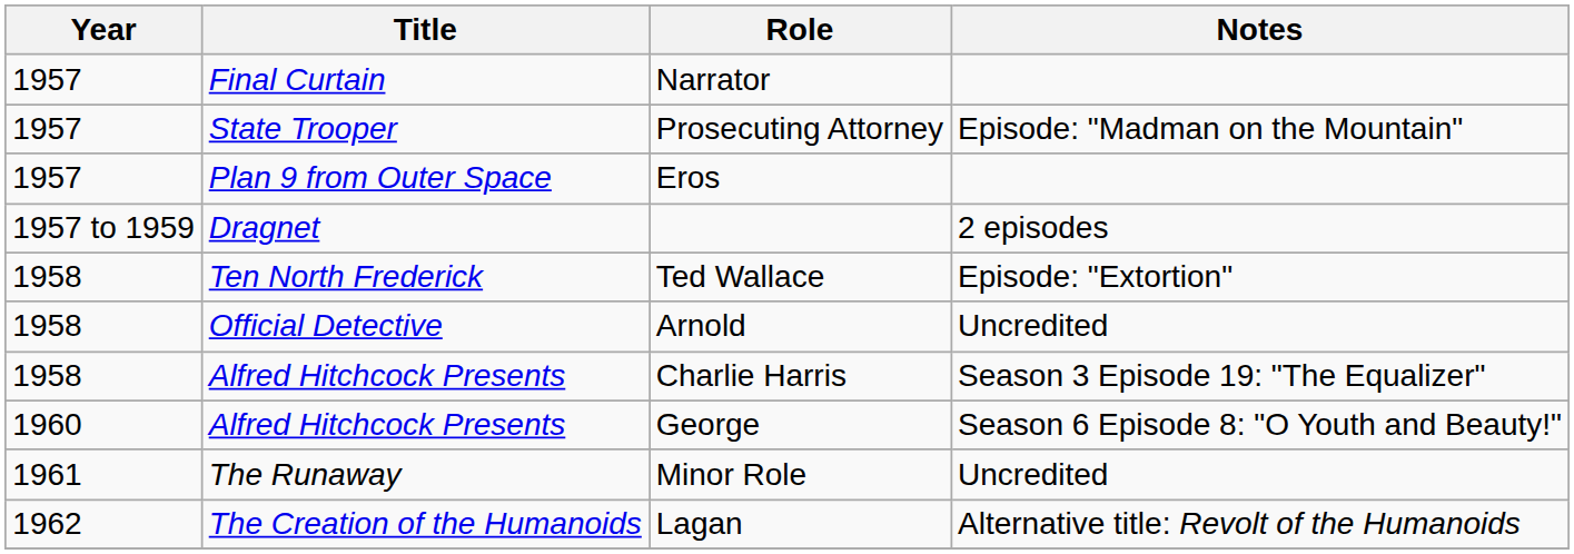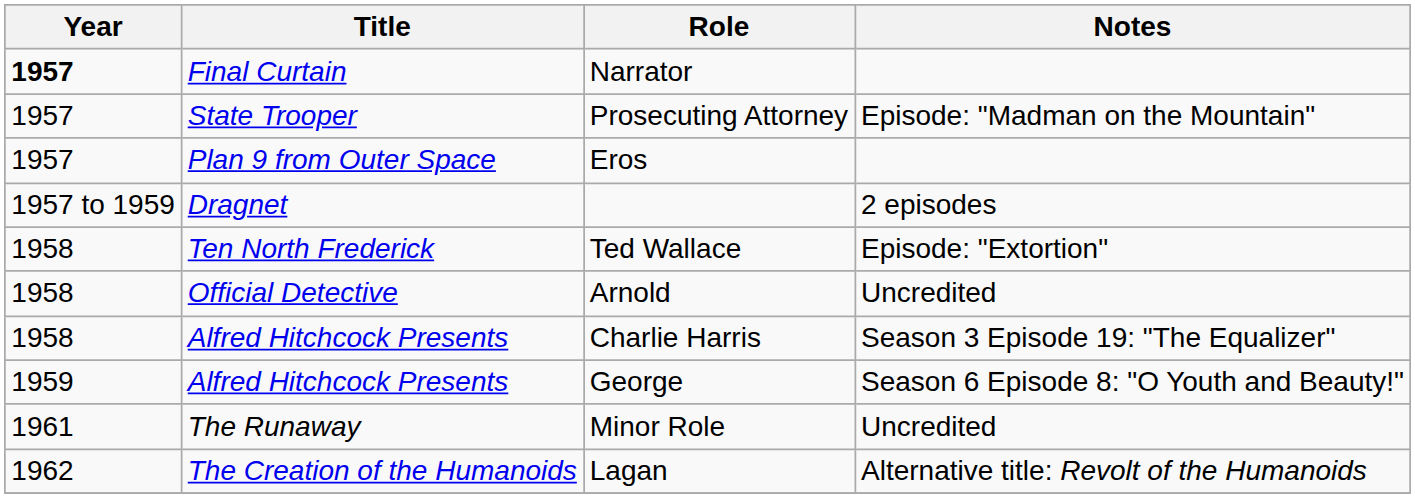Narrator | Year: normal -> bold
George | Year: 1960 -> 1959
